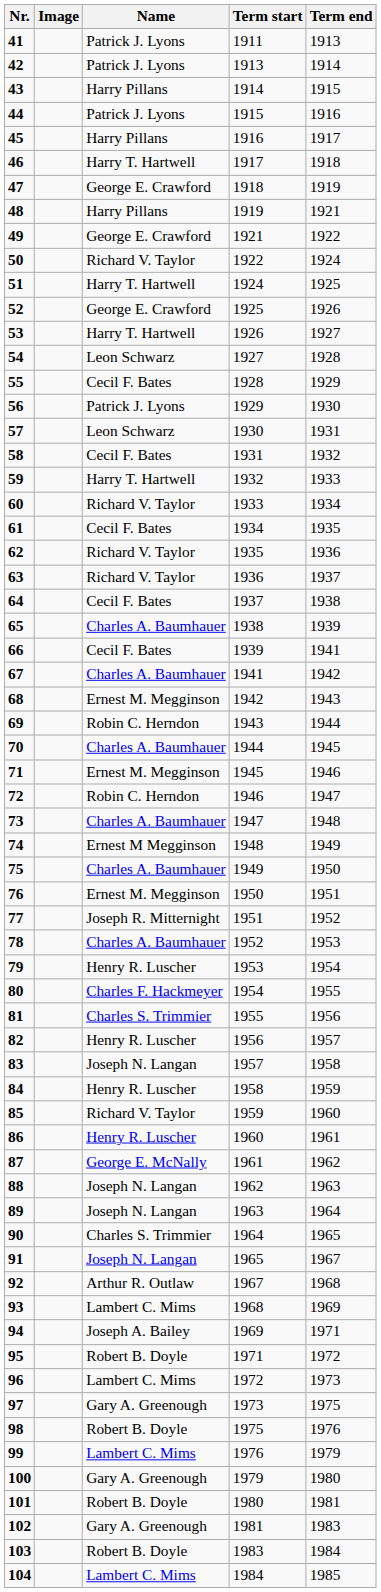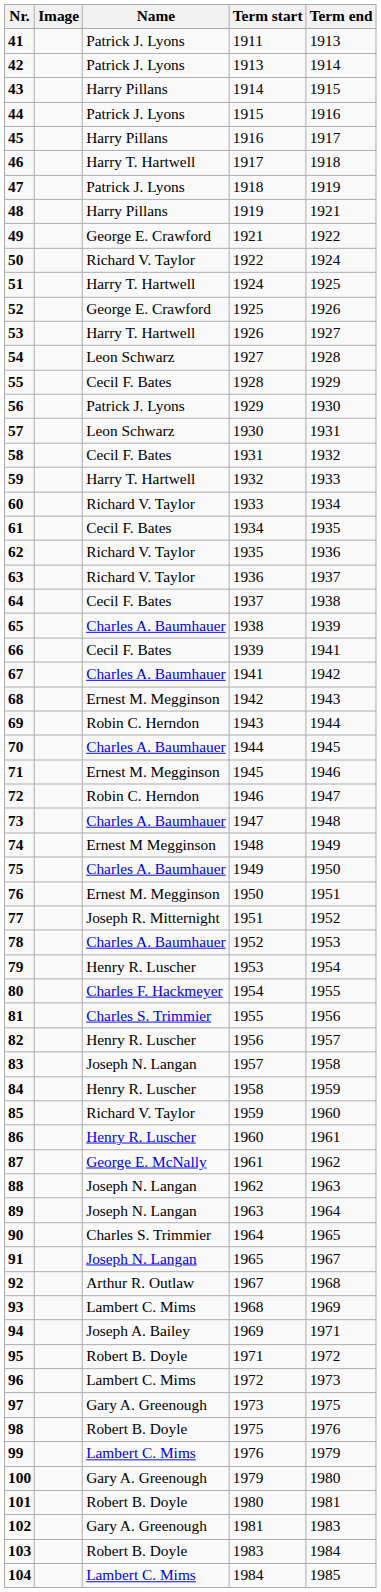47 | Name: George E. Crawford -> Patrick J. Lyons
